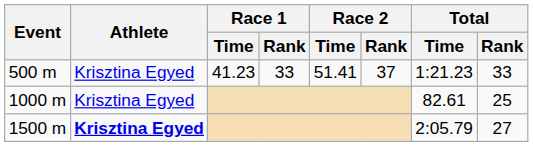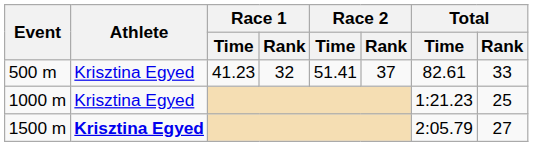500 m | Race 1 / Rank: 33 -> 32
500 m | Total / Time: 1:21.23 -> 82.61
1000 m | Total / Time: 82.61 -> 1:21.23
